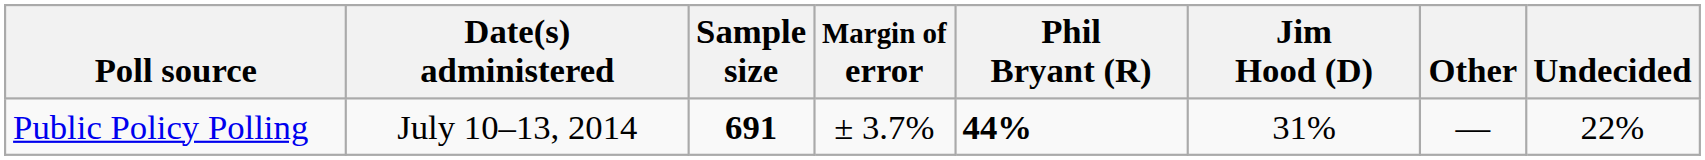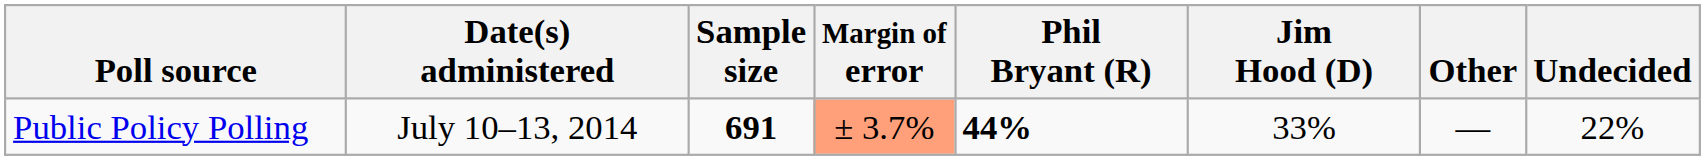Public Policy Polling | Margin of error: no background -> lightsalmon background
Public Policy Polling | Jim Hood (D): 31% -> 33%
